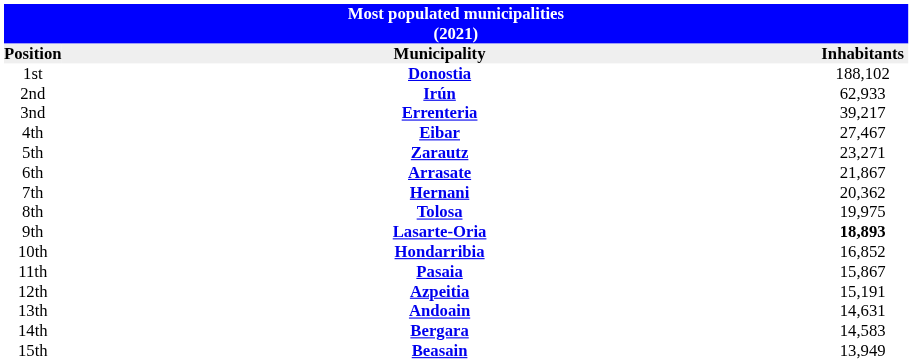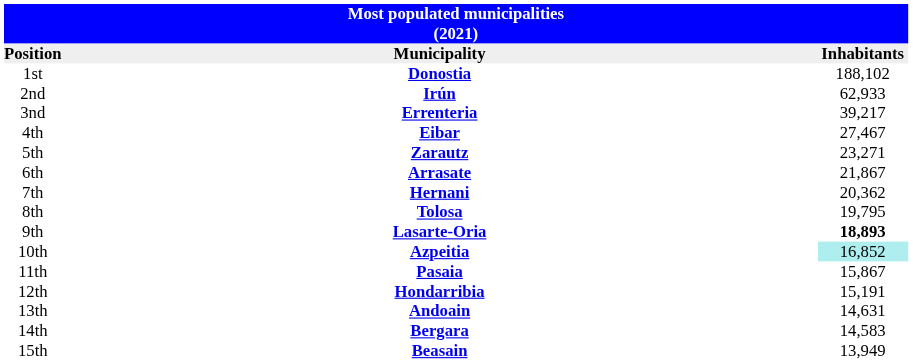8th | Inhabitants: 19,975 -> 19,795
10th | Municipality: Hondarribia -> Azpeitia
10th | Inhabitants: no background -> paleturquoise background
12th | Municipality: Azpeitia -> Hondarribia
